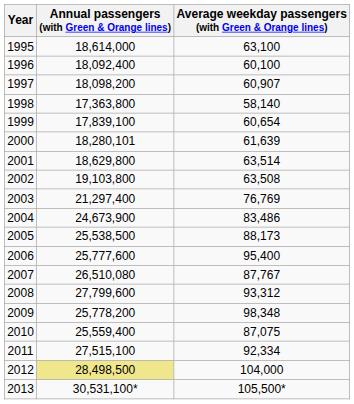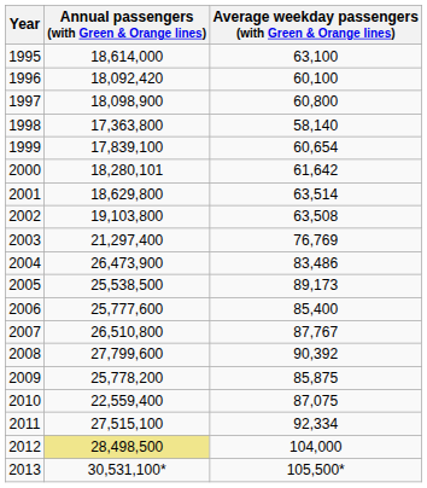1996 | Annual passengers (with Green & Orange lines): 18,092,400 -> 18,092,420
1997 | Annual passengers (with Green & Orange lines): 18,098,200 -> 18,098,900
1997 | Average weekday passengers (with Green & Orange lines): 60,907 -> 60,800
2000 | Average weekday passengers (with Green & Orange lines): 61,639 -> 61,642
2004 | Annual passengers (with Green & Orange lines): 24,673,900 -> 26,473,900
2005 | Average weekday passengers (with Green & Orange lines): 88,173 -> 89,173
2006 | Average weekday passengers (with Green & Orange lines): 95,400 -> 85,400
2007 | Annual passengers (with Green & Orange lines): 26,510,080 -> 26,510,800
2008 | Average weekday passengers (with Green & Orange lines): 93,312 -> 90,392
2009 | Average weekday passengers (with Green & Orange lines): 98,348 -> 85,875
2010 | Annual passengers (with Green & Orange lines): 25,559,400 -> 22,559,400
